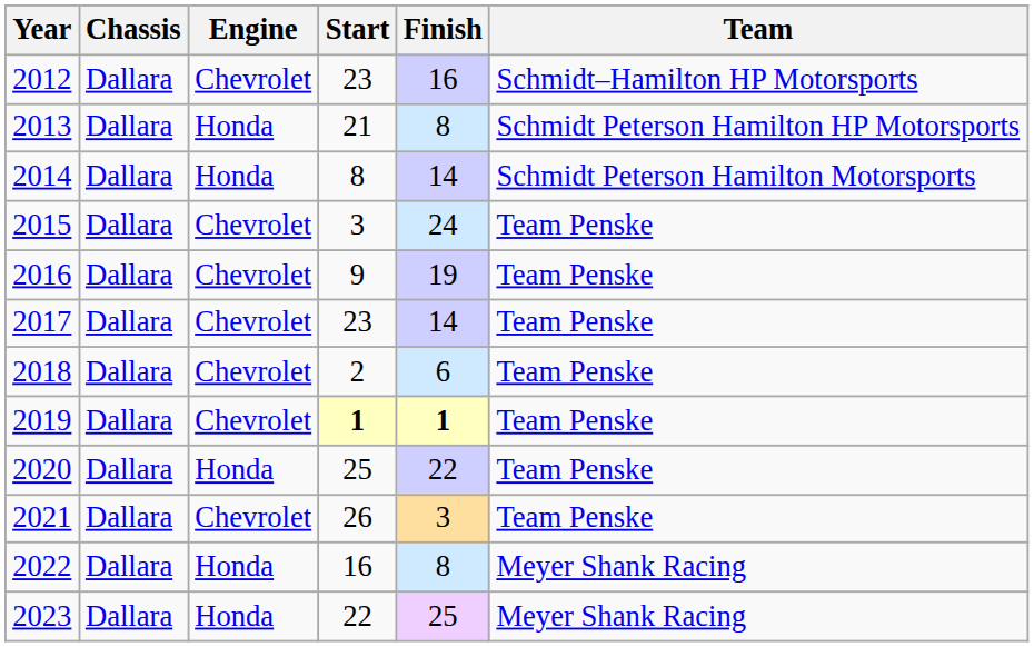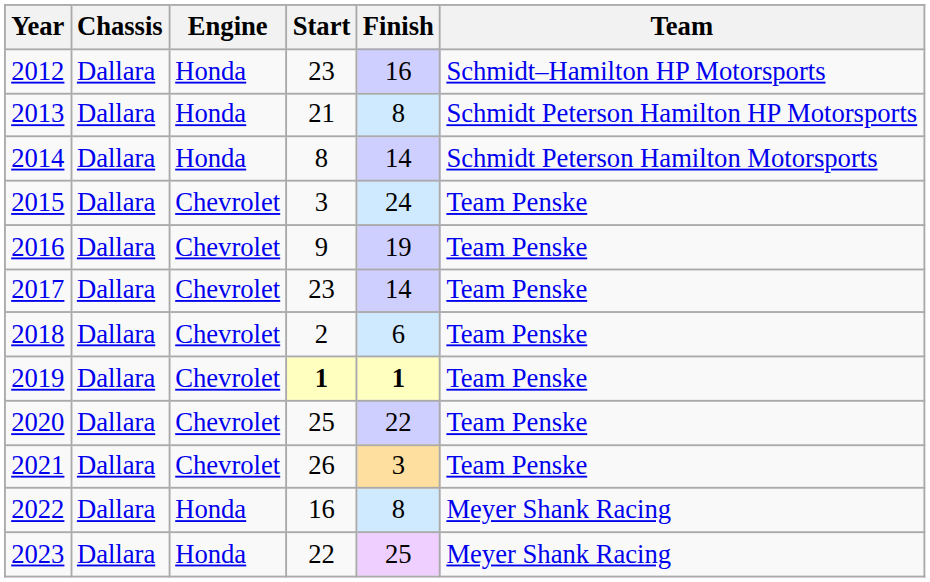2012 | Engine: Chevrolet -> Honda
2020 | Engine: Honda -> Chevrolet
